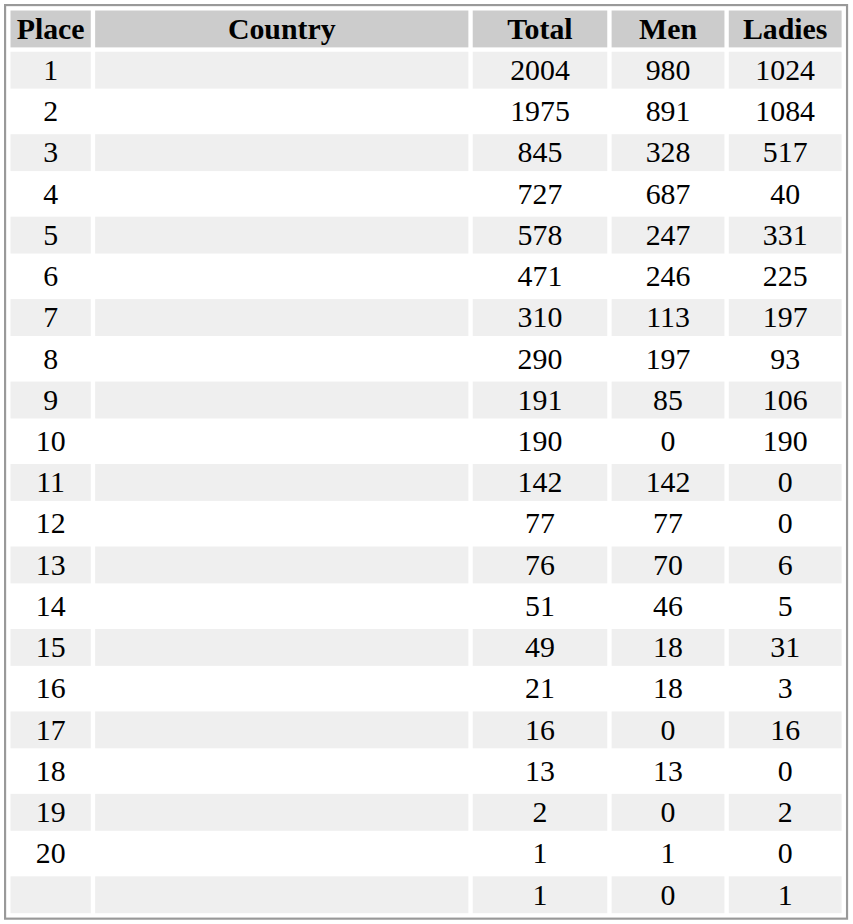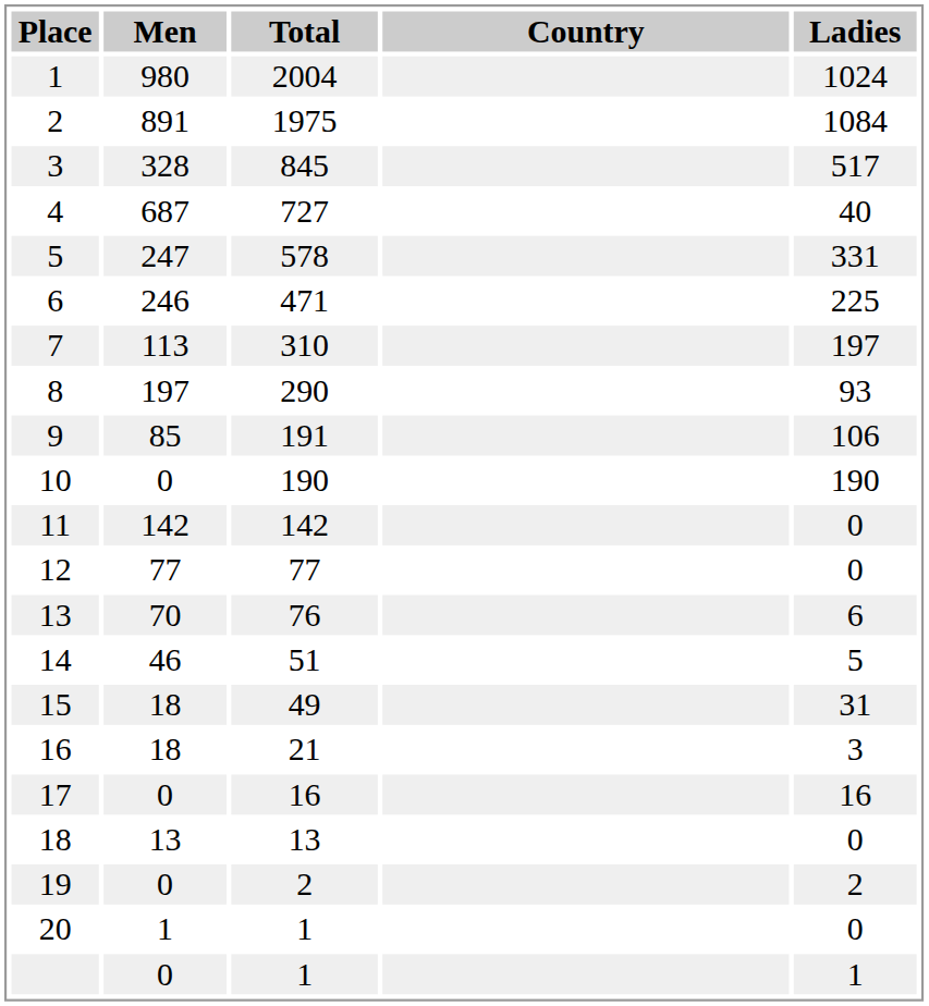columns swapped: Country <-> Men
